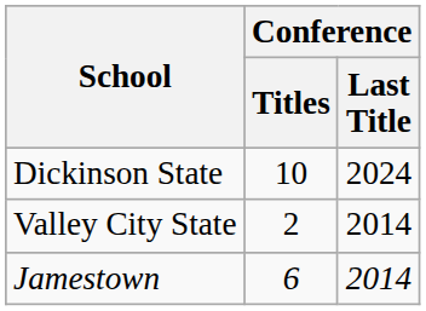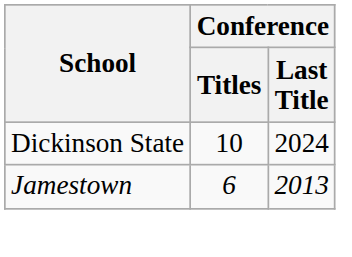- row: Valley City State | 2 | 2014
Jamestown | Conference / Last Title: 2014 -> 2013
